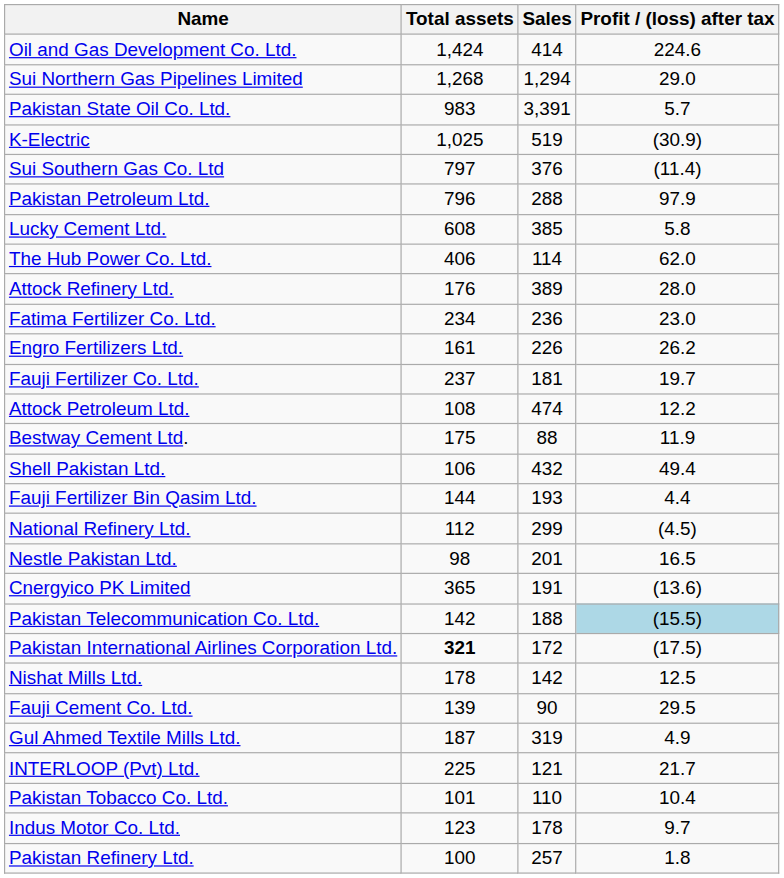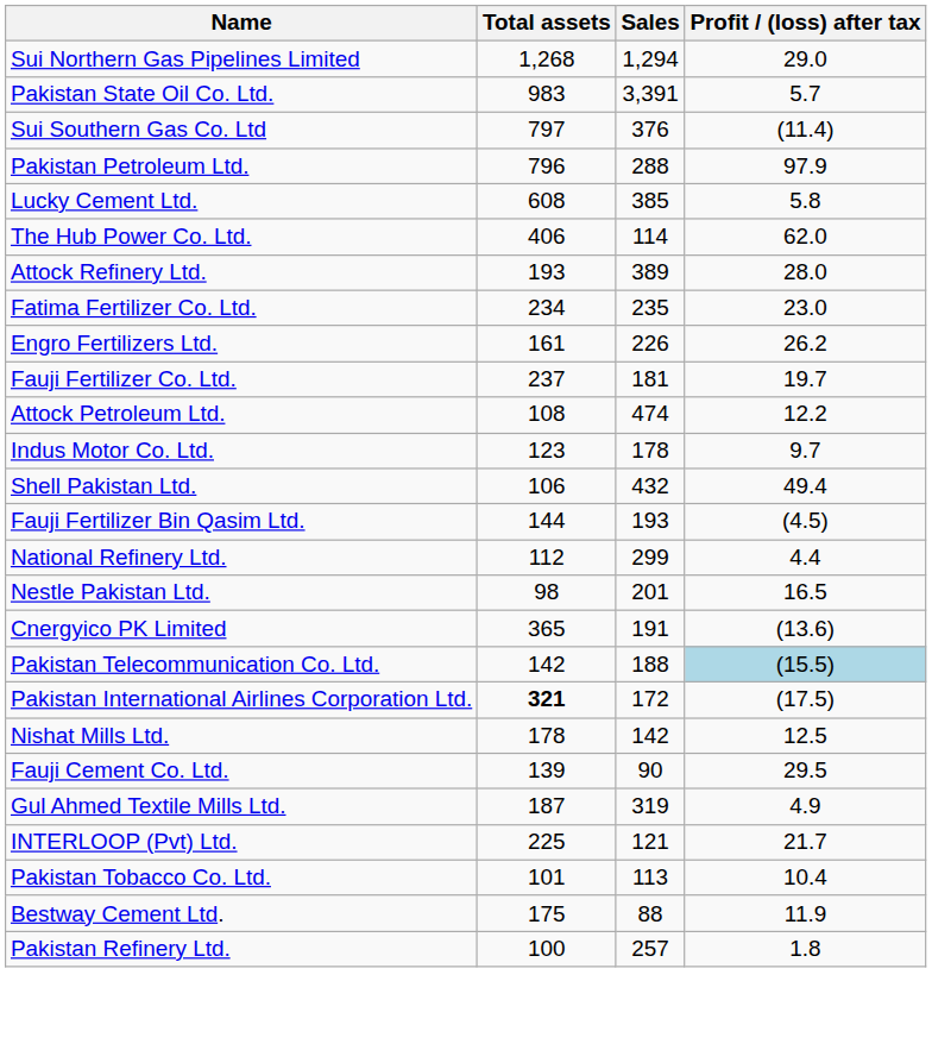- row: Oil and Gas Development Co. Ltd. | 1,424 | 414 | 224.6
- row: K-Electric | 1,025 | 519 | (30.9)
Attock Refinery Ltd. | Total assets: 176 -> 193
Fatima Fertilizer Co. Ltd. | Sales: 236 -> 235
rows swapped: Indus Motor Co. Ltd. <-> Bestway Cement Ltd.
Fauji Fertilizer Bin Qasim Ltd. | Profit / (loss) after tax: 4.4 -> (4.5)
National Refinery Ltd. | Profit / (loss) after tax: (4.5) -> 4.4
Pakistan Tobacco Co. Ltd. | Sales: 110 -> 113
